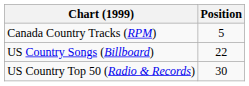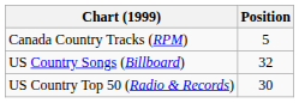US Country Songs (Billboard) | Position: 22 -> 32
